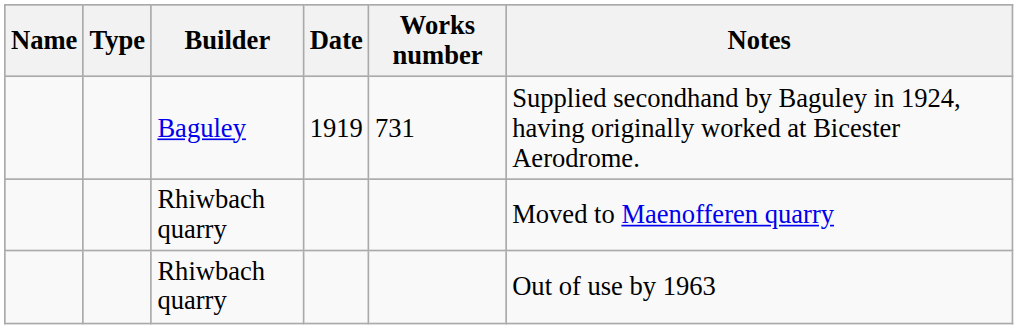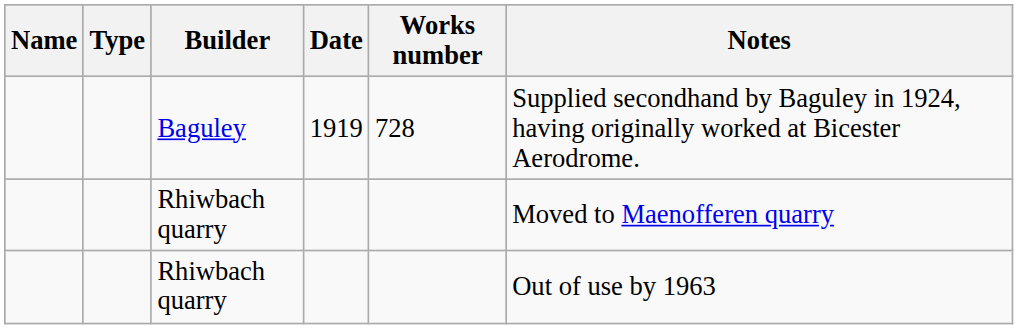Baguley | Works number: 731 -> 728
